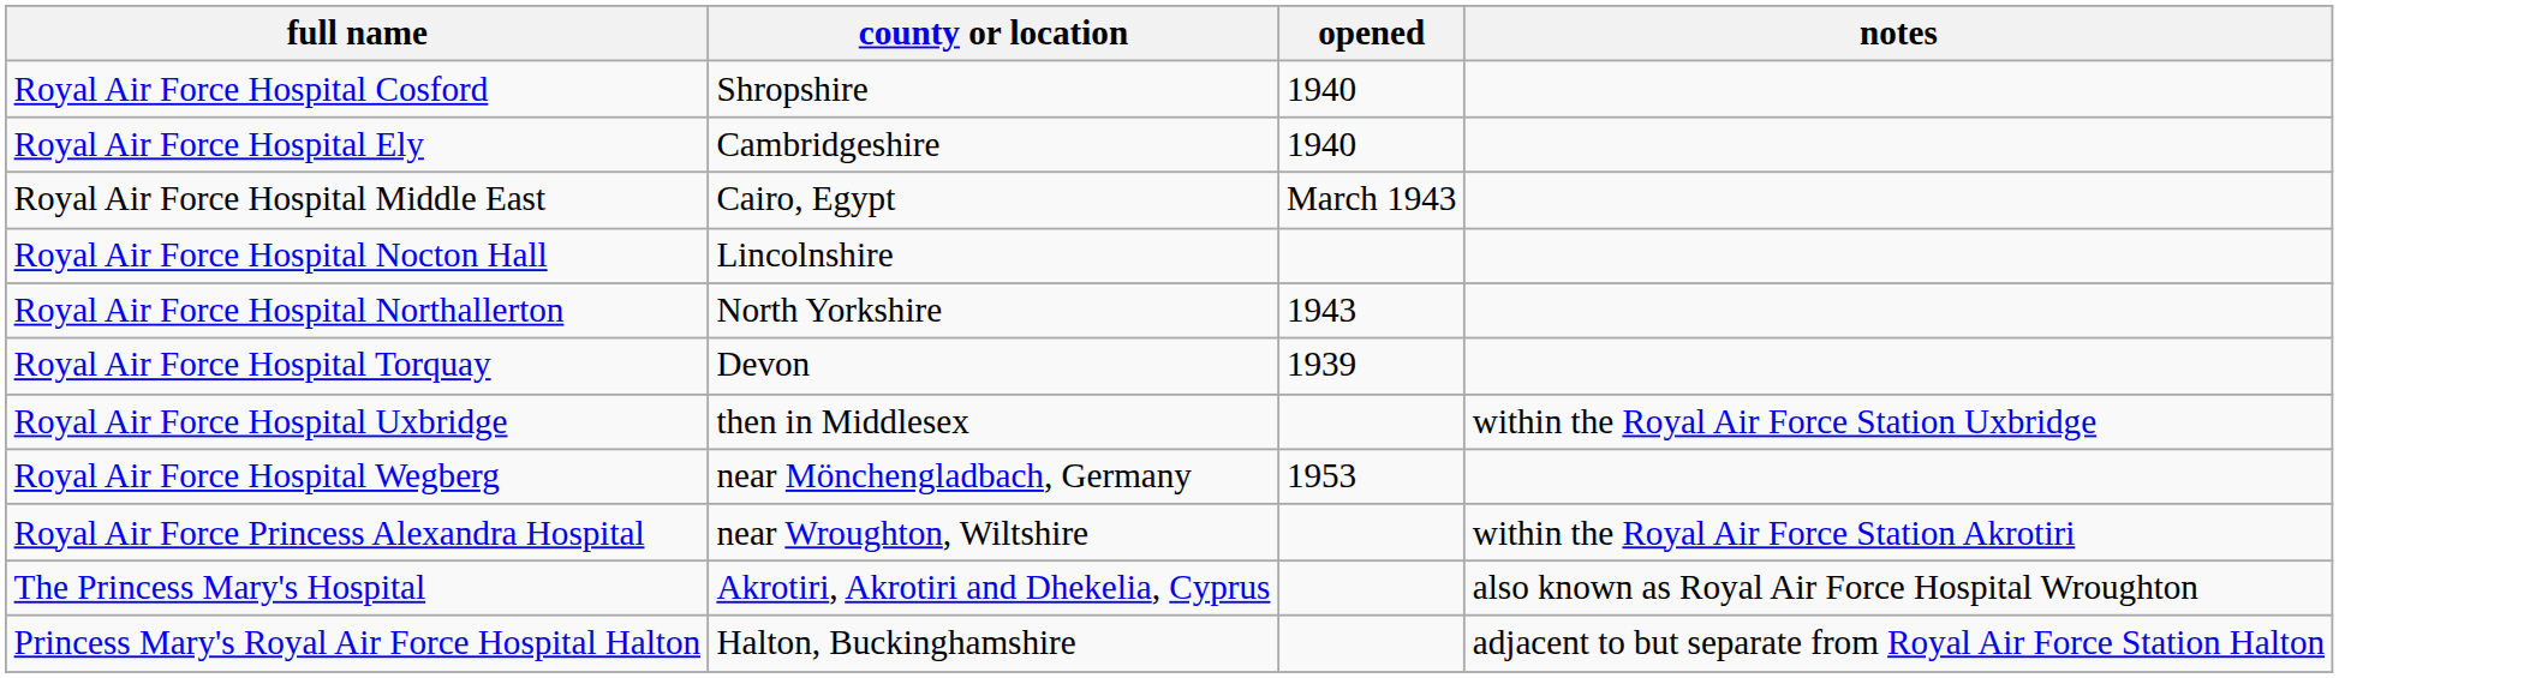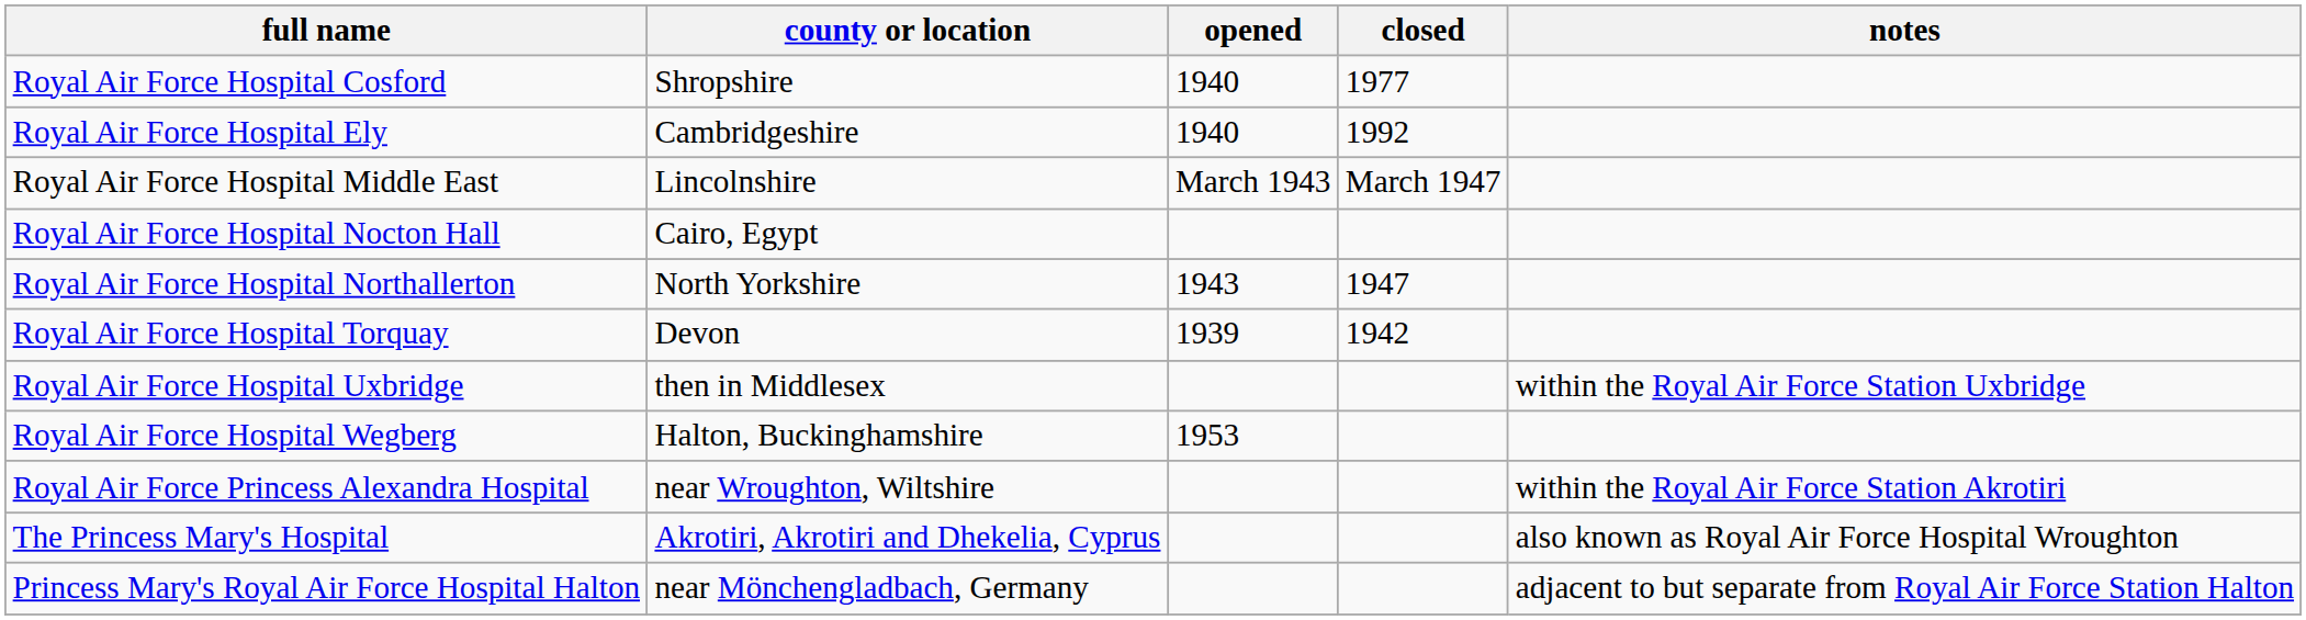+ column: closed | 1977 | 1992 | March 1947 | 1947 | 1942
Royal Air Force Hospital Middle East | county or location: Cairo, Egypt -> Lincolnshire
Royal Air Force Hospital Nocton Hall | county or location: Lincolnshire -> Cairo, Egypt
Royal Air Force Hospital Wegberg | county or location: near Mönchengladbach, Germany -> Halton, Buckinghamshire
Princess Mary's Royal Air Force Hospital Halton | county or location: Halton, Buckinghamshire -> near Mönchengladbach, Germany
